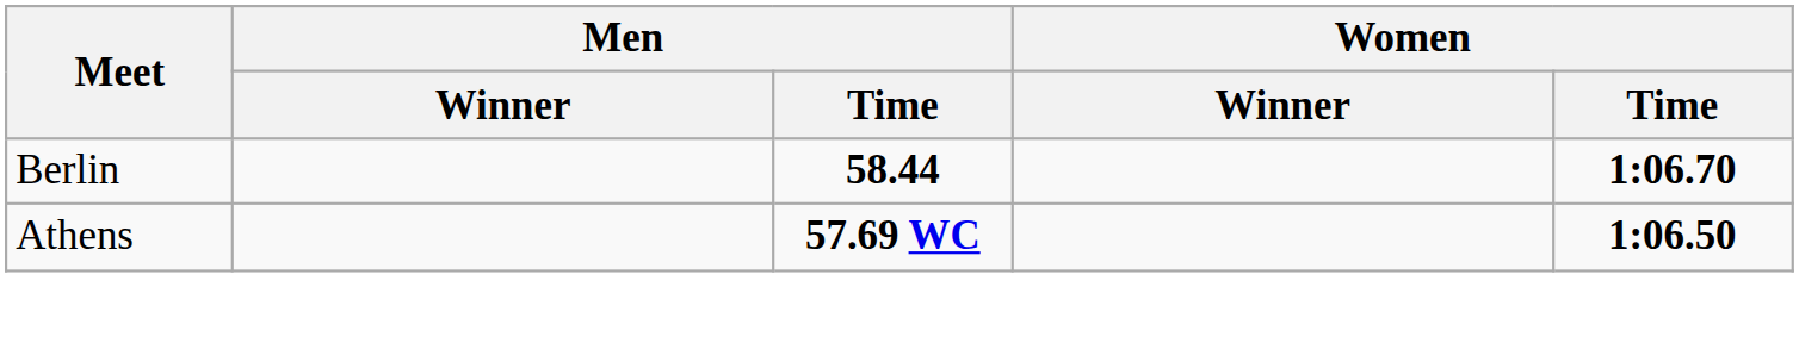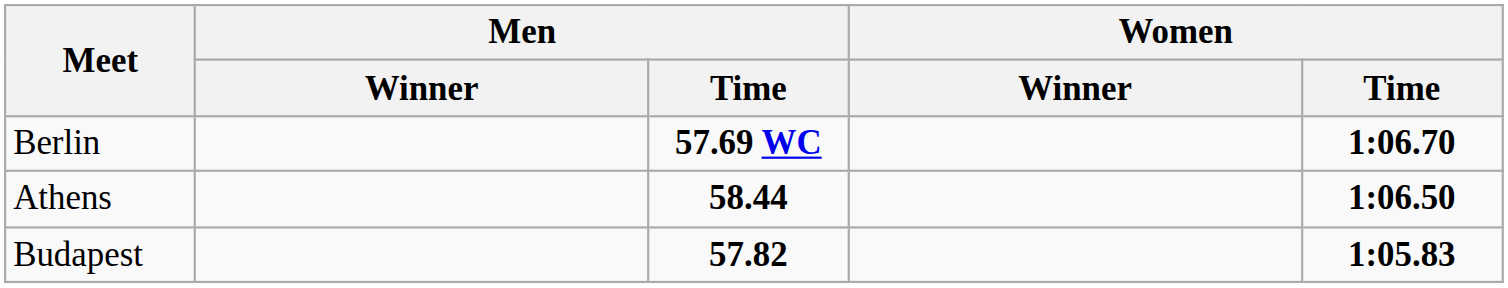Berlin | Men / Time: 58.44 -> 57.69 WC
Athens | Men / Time: 57.69 WC -> 58.44
+ row: Budapest | 57.82 | 1:05.83
